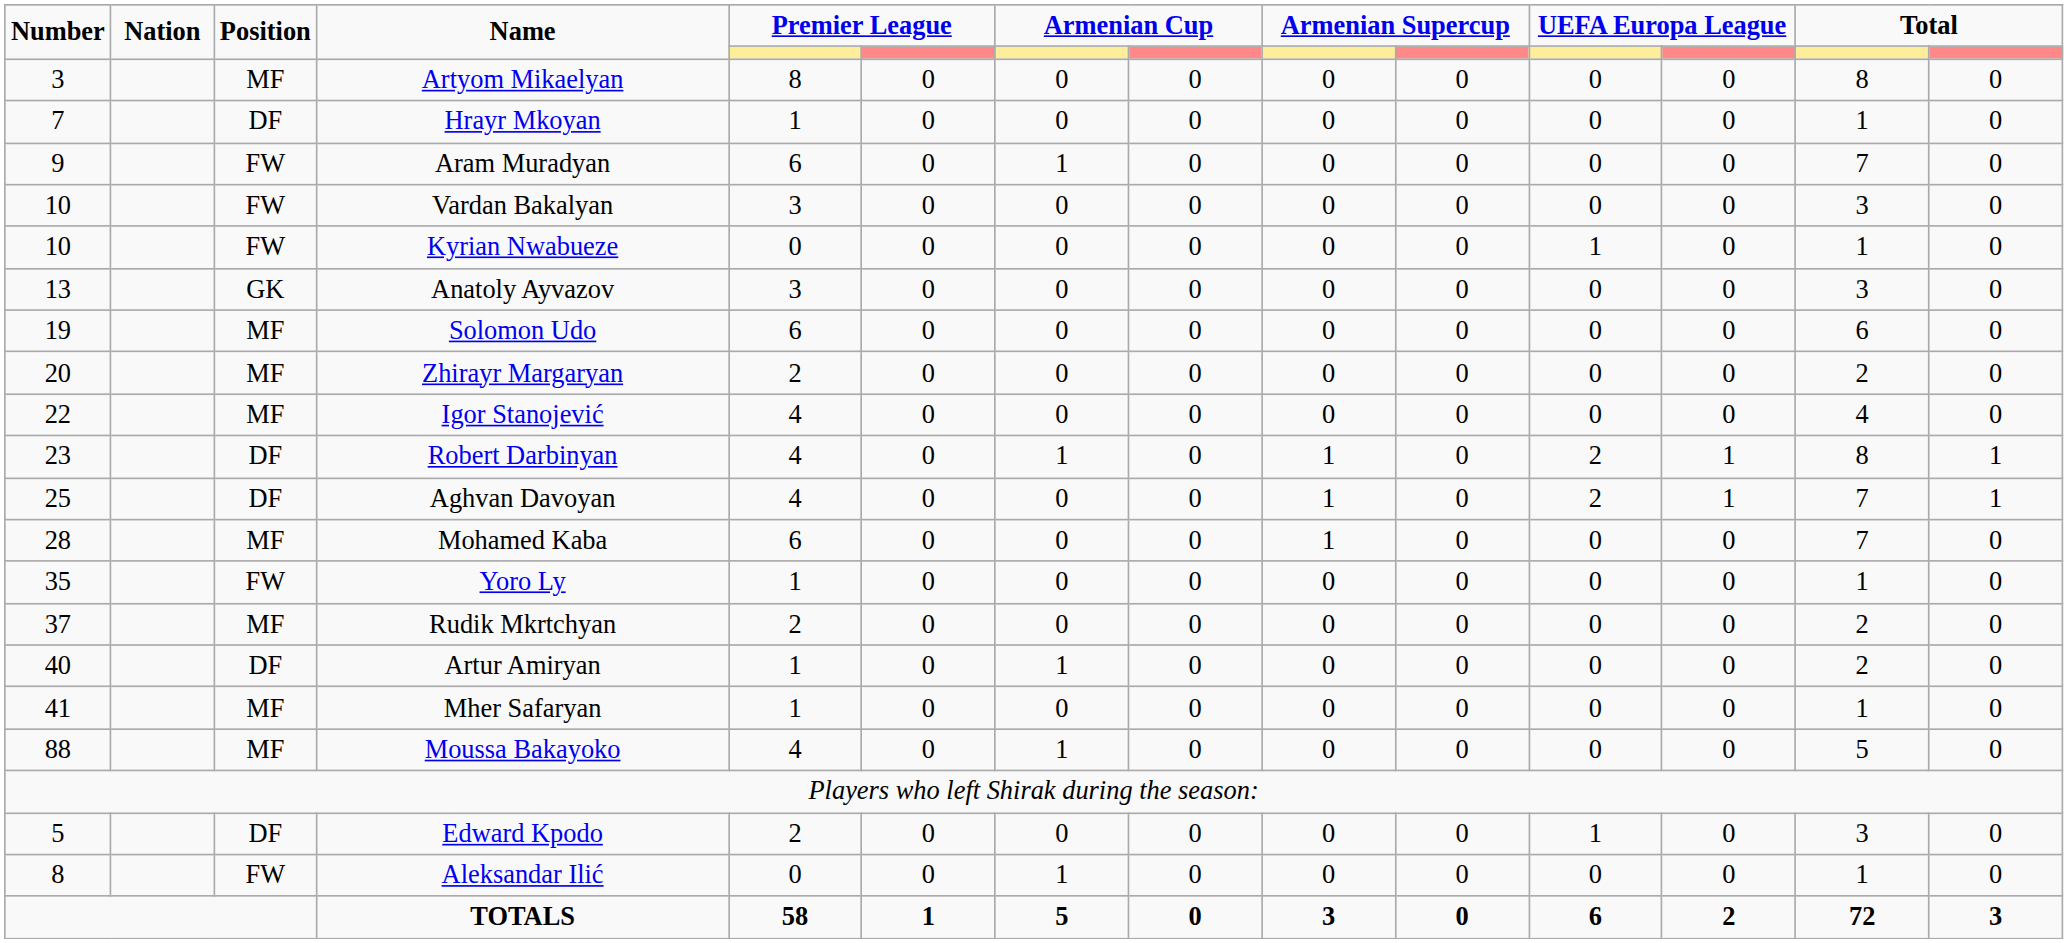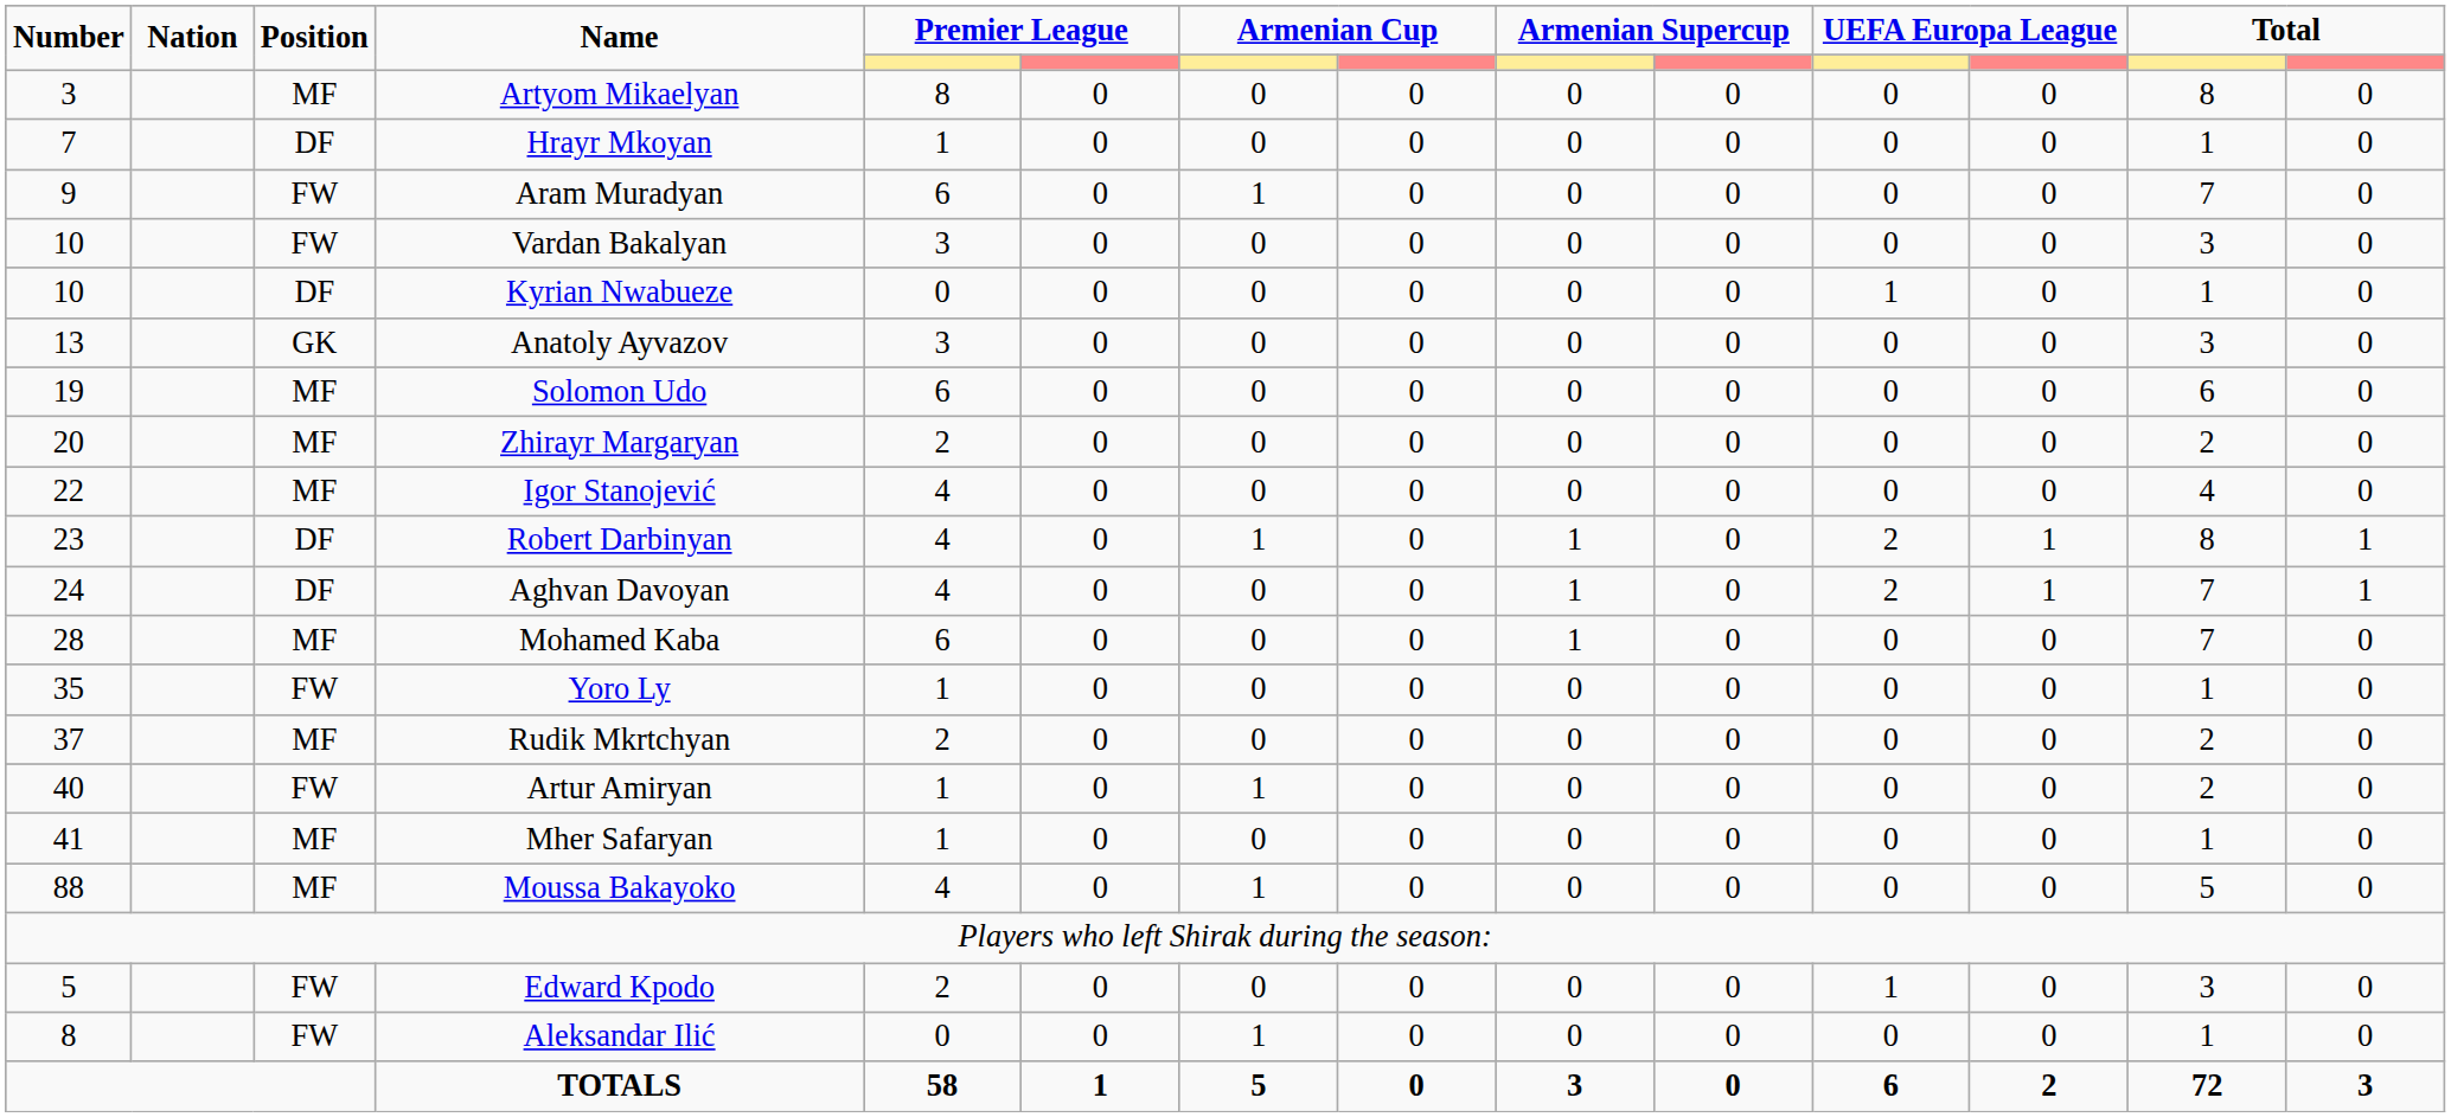Kyrian Nwabueze | Position: FW -> DF
Aghvan Davoyan | Number: 25 -> 24
Artur Amiryan | Position: DF -> FW
Edward Kpodo | Position: DF -> FW
